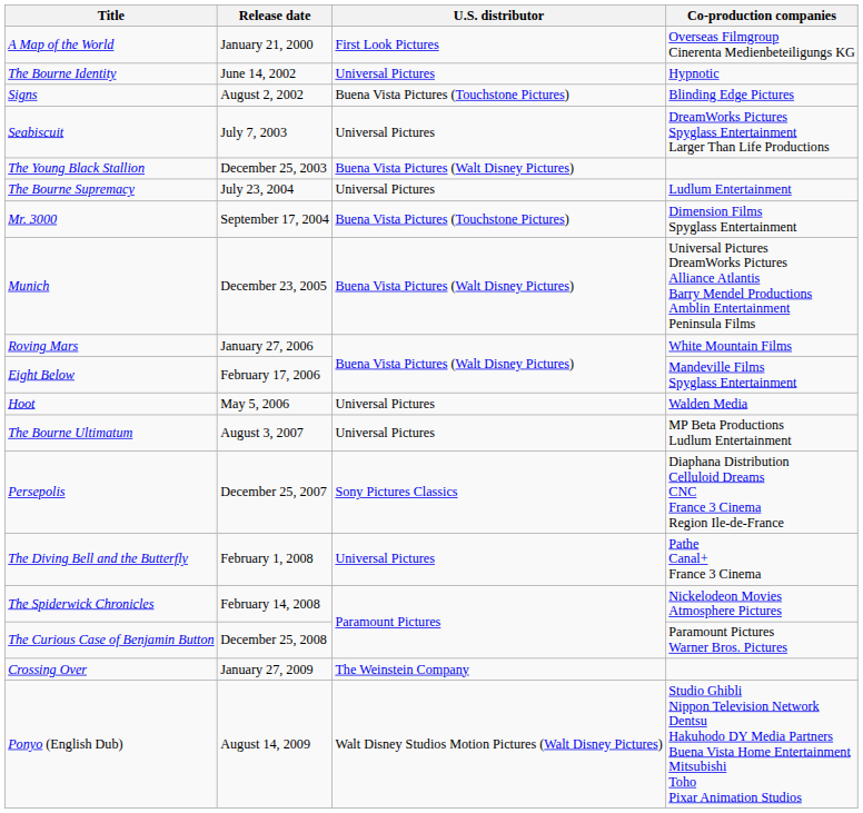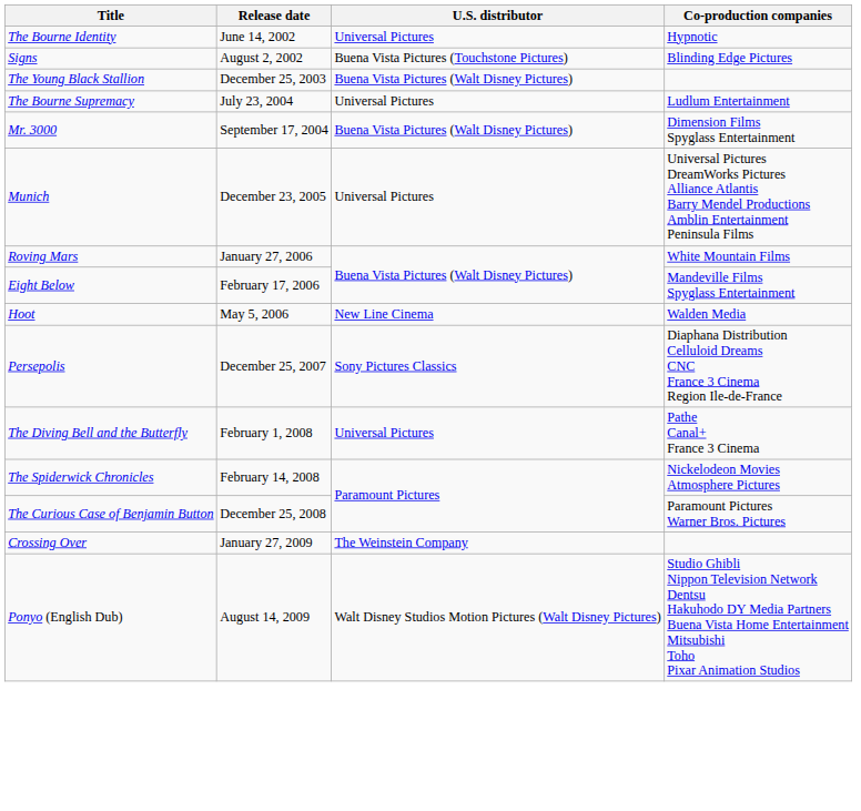- row: A Map of the World | January 21, 2000 | First Look Pictures | Overseas Filmgroup Cinerenta Medienbeteiligungs KG
- row: Seabiscuit | July 7, 2003 | Universal Pictures | DreamWorks Pictures Spyglass Entertainment Larger Than Life Productions
Mr. 3000 | U.S. distributor: Buena Vista Pictures (Touchstone Pictures) -> Buena Vista Pictures (Walt Disney Pictures)
Munich | U.S. distributor: Buena Vista Pictures (Walt Disney Pictures) -> Universal Pictures
Hoot | U.S. distributor: Universal Pictures -> New Line Cinema
- row: The Bourne Ultimatum | August 3, 2007 | Universal Pictures | MP Beta Productions Ludlum Entertainment
